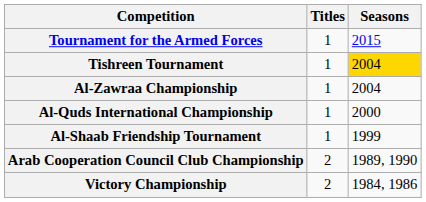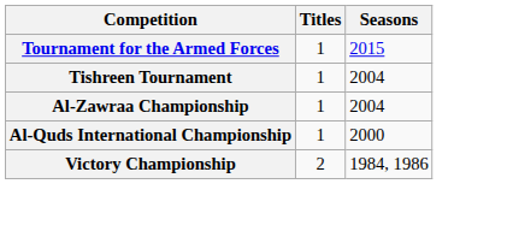Tishreen Tournament | Seasons: gold background -> no background
- row: Al-Shaab Friendship Tournament | 1 | 1999
- row: Arab Cooperation Council Club Championship | 2 | 1989, 1990
